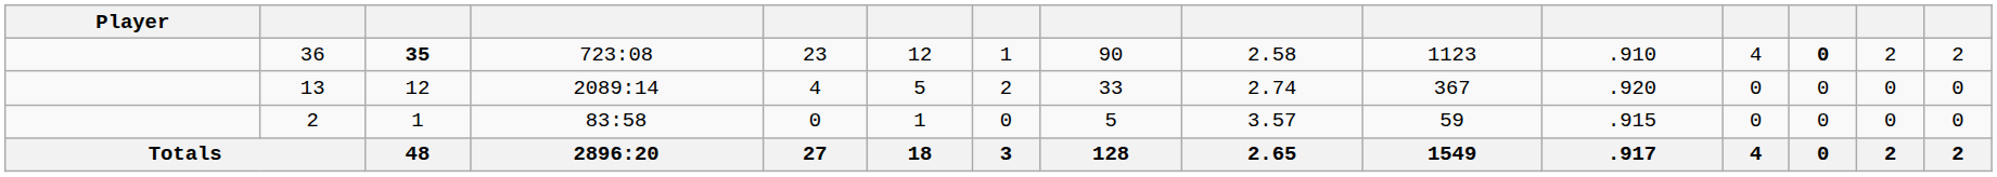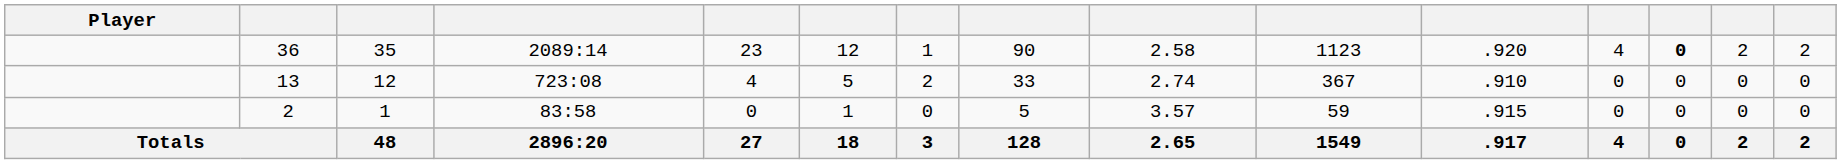36 | column 3: bold -> normal
36 | column 4: 723:08 -> 2089:14
36 | column 11: .910 -> .920
13 | column 4: 2089:14 -> 723:08
13 | column 11: .920 -> .910
